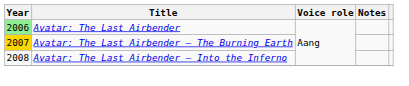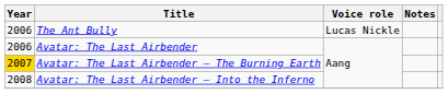+ row: 2006 | The Ant Bully | Lucas Nickle
Avatar: The Last Airbender | Year: lightgreen background -> no background
